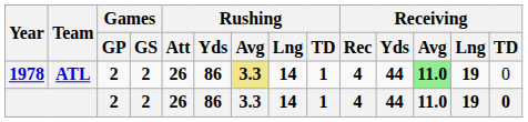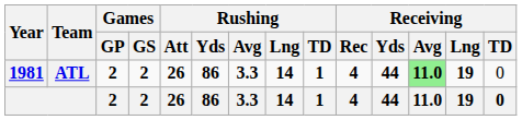ATL | Year: 1978 -> 1981
ATL | Rushing / Avg: khaki background -> no background
